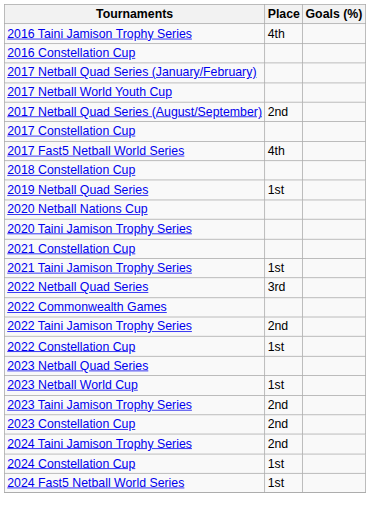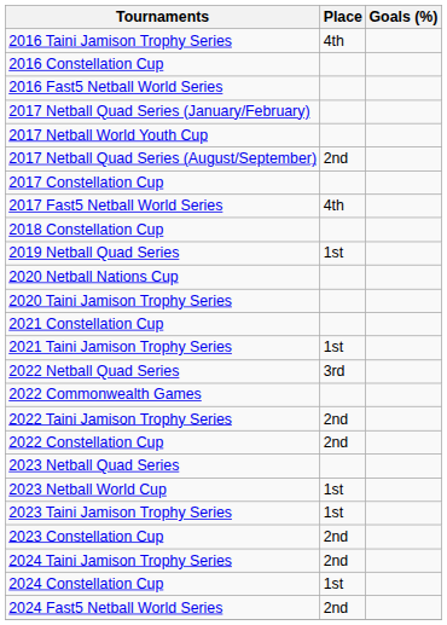+ row: 2016 Fast5 Netball World Series
2022 Constellation Cup | Place: 1st -> 2nd
2023 Taini Jamison Trophy Series | Place: 2nd -> 1st
2024 Fast5 Netball World Series | Place: 1st -> 2nd
